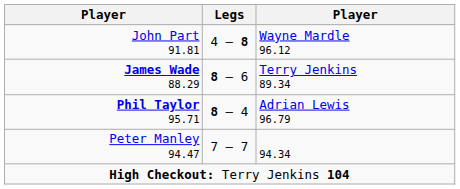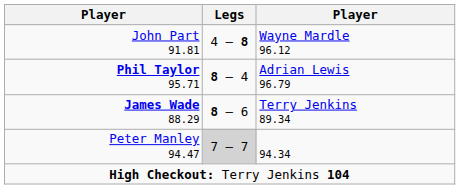rows swapped: James Wade 88.29 <-> Phil Taylor 95.71
Peter Manley 94.47 | Legs: no background -> lightgrey background
